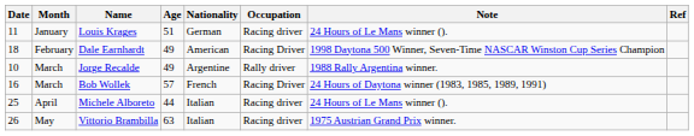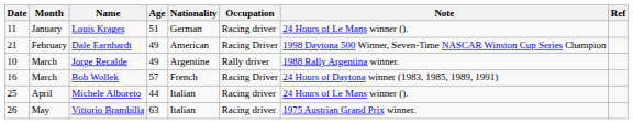Dale Earnhardt | Date: 18 -> 21
